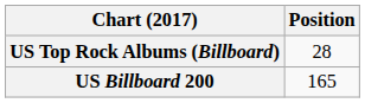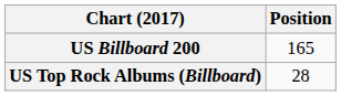rows swapped: US Billboard 200 <-> US Top Rock Albums (Billboard)
